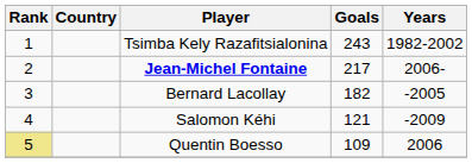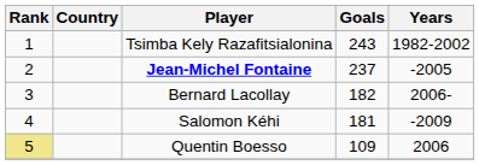Jean-Michel Fontaine | Goals: 217 -> 237
Jean-Michel Fontaine | Years: 2006- -> -2005
Bernard Lacollay | Years: -2005 -> 2006-
Salomon Kéhi | Goals: 121 -> 181
